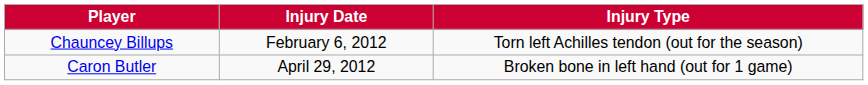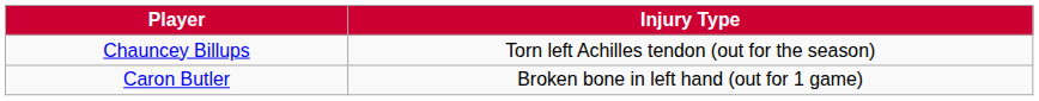- column: Injury Date | February 6, 2012 | April 29, 2012
